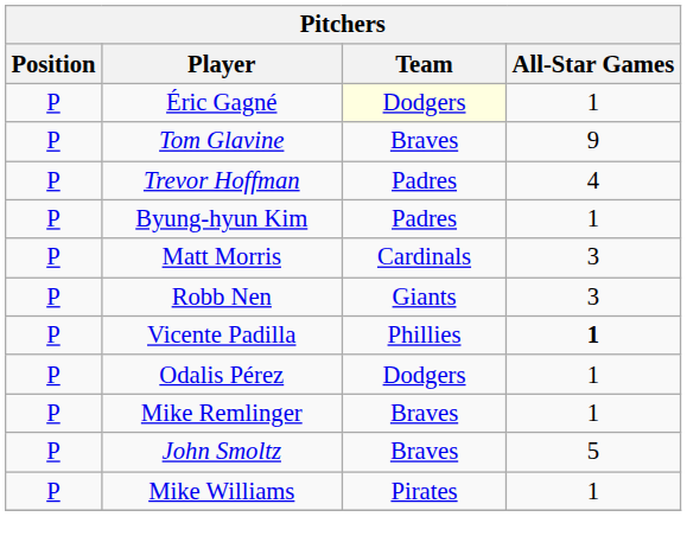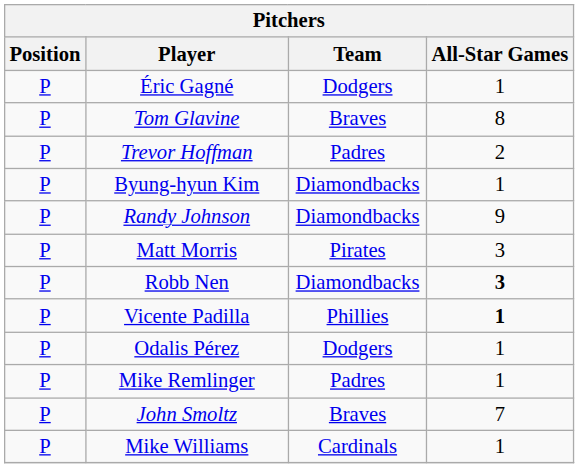Éric Gagné | Team: lightyellow background -> no background
Tom Glavine | All-Star Games: 9 -> 8
Trevor Hoffman | All-Star Games: 4 -> 2
Byung-hyun Kim | Team: Padres -> Diamondbacks
+ row: P | Randy Johnson | Diamondbacks | 9
Matt Morris | Team: Cardinals -> Pirates
Robb Nen | Team: Giants -> Diamondbacks
Robb Nen | All-Star Games: normal -> bold
Mike Remlinger | Team: Braves -> Padres
John Smoltz | All-Star Games: 5 -> 7
Mike Williams | Team: Pirates -> Cardinals
